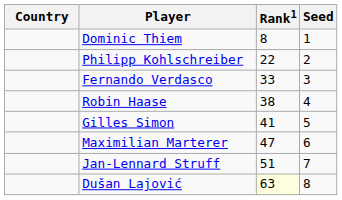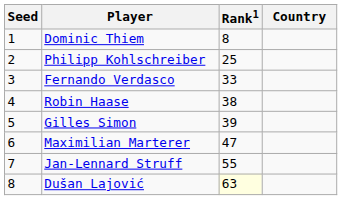columns swapped: Country <-> Seed
Philipp Kohlschreiber | Rank1: 22 -> 25
Gilles Simon | Rank1: 41 -> 39
Jan-Lennard Struff | Rank1: 51 -> 55
